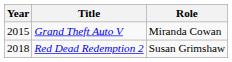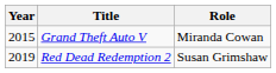Red Dead Redemption 2 | Year: 2018 -> 2019
